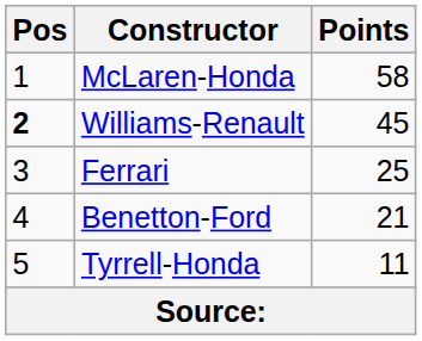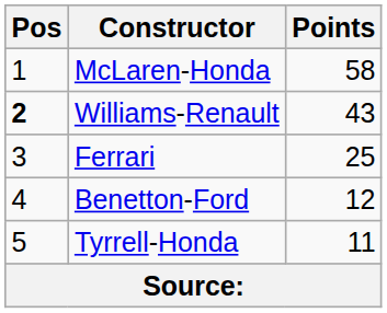Williams-Renault | Points: 45 -> 43
Benetton-Ford | Points: 21 -> 12
